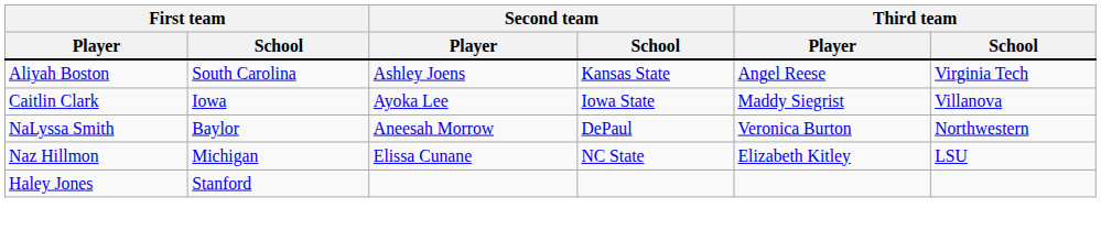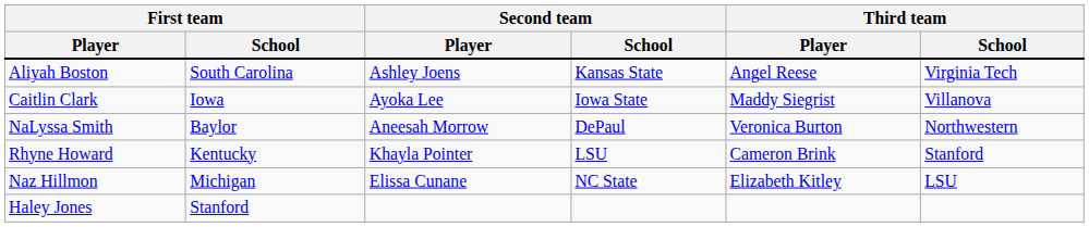+ row: Rhyne Howard | Kentucky | Khayla Pointer | LSU | Cameron Brink | Stanford
